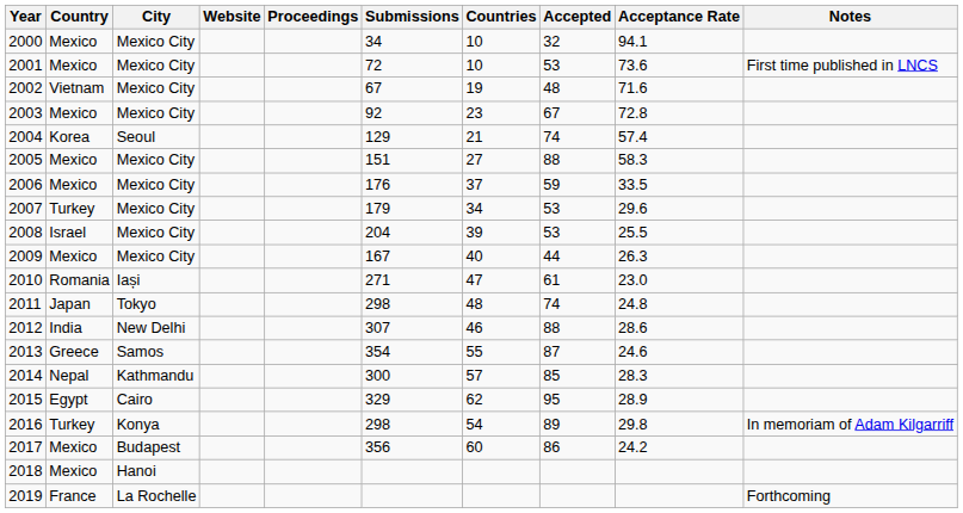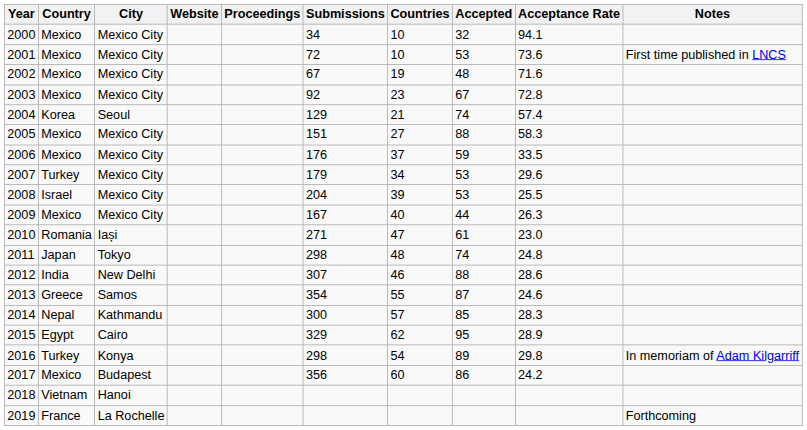2002 | Country: Vietnam -> Mexico
2018 | Country: Mexico -> Vietnam
